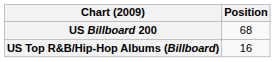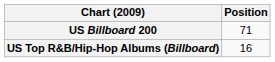US Billboard 200 | Position: 68 -> 71
